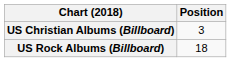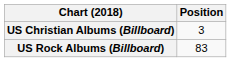US Rock Albums (Billboard) | Position: 18 -> 83
